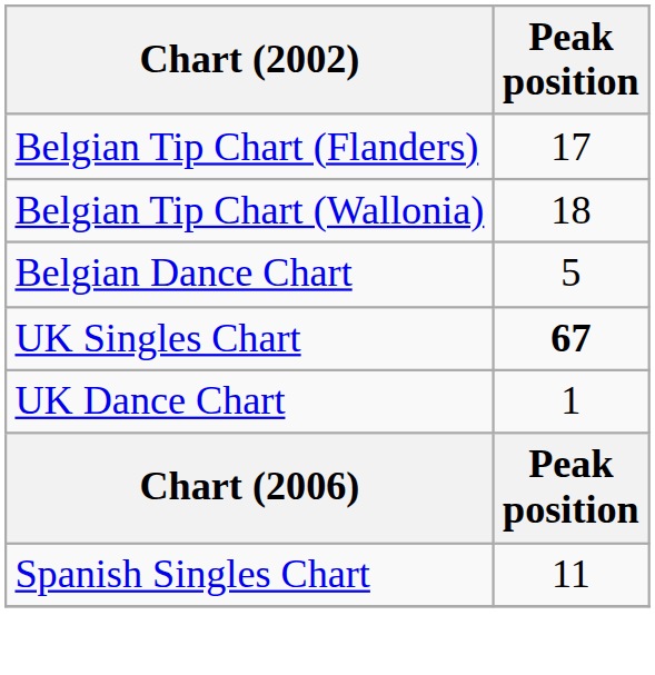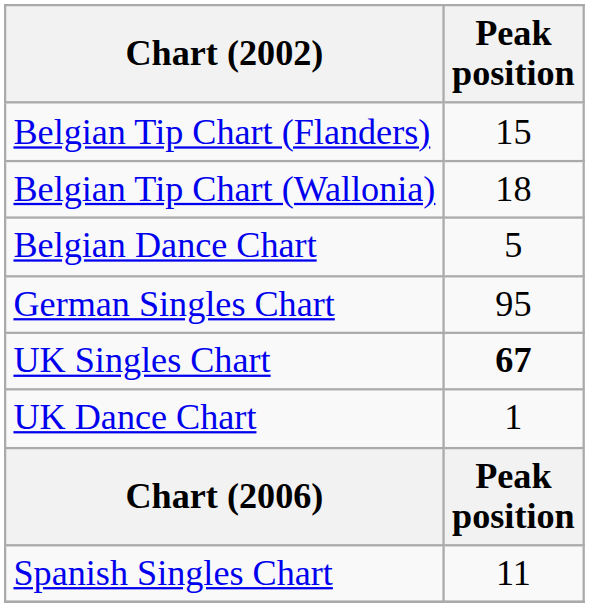Belgian Tip Chart (Flanders) | Peak position: 17 -> 15
+ row: German Singles Chart | 95
